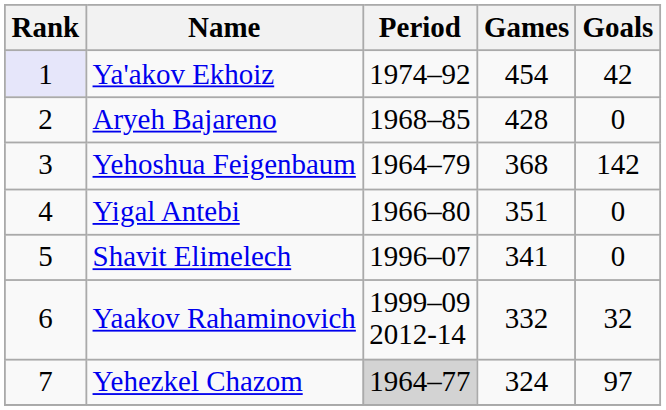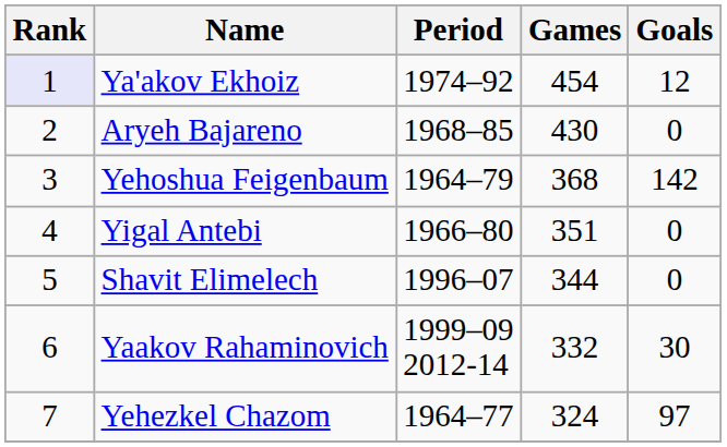Ya'akov Ekhoiz | Goals: 42 -> 12
Aryeh Bajareno | Games: 428 -> 430
Shavit Elimelech | Games: 341 -> 344
Yaakov Rahaminovich | Goals: 32 -> 30
Yehezkel Chazom | Period: lightgrey background -> no background
